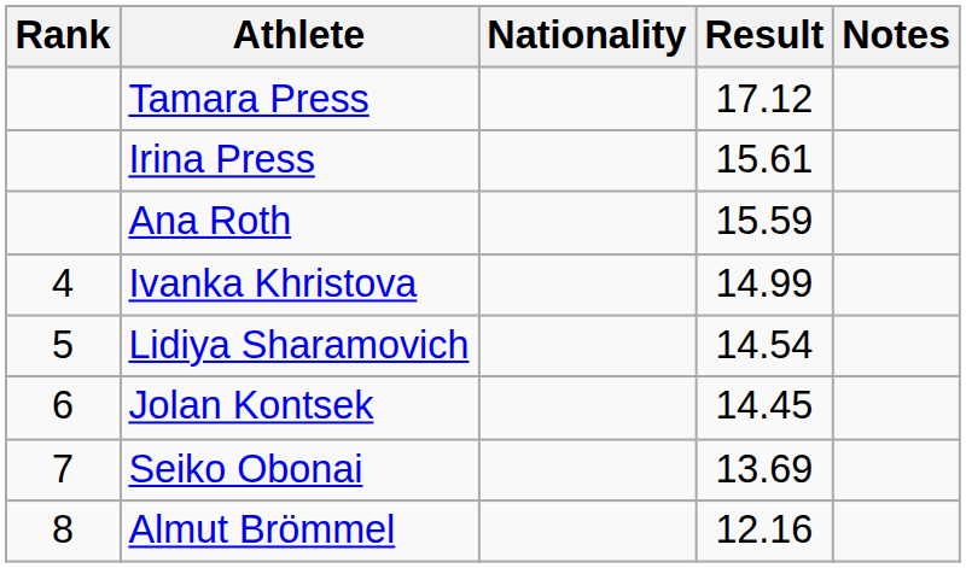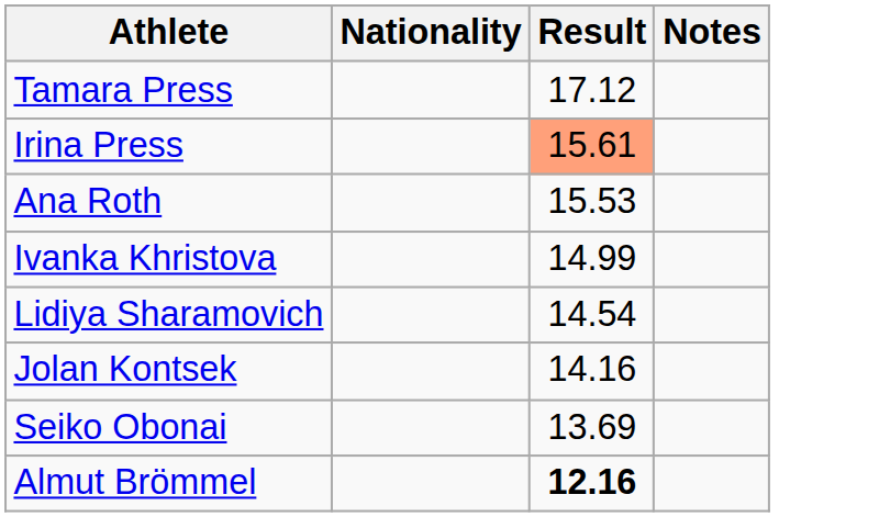- column: Rank | 4 | 5 | 6 | 7 | 8
Irina Press | Result: no background -> lightsalmon background
Ana Roth | Result: 15.59 -> 15.53
Jolan Kontsek | Result: 14.45 -> 14.16
Almut Brömmel | Result: normal -> bold
